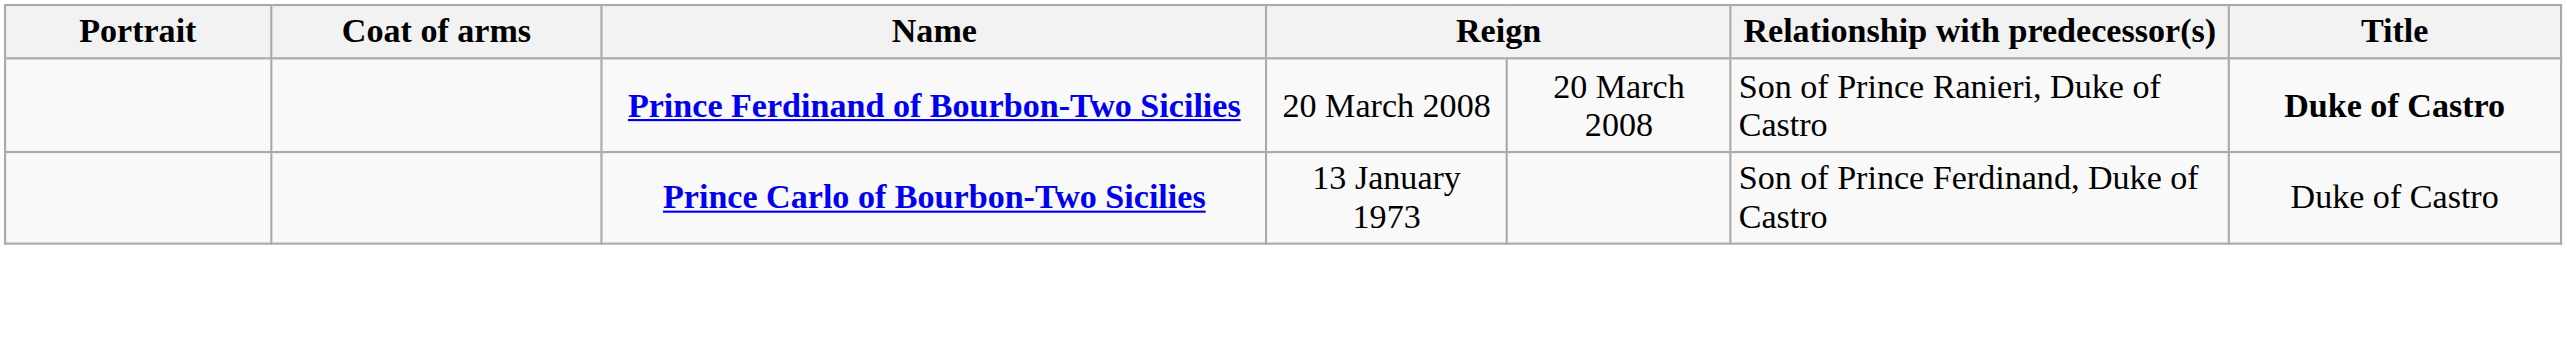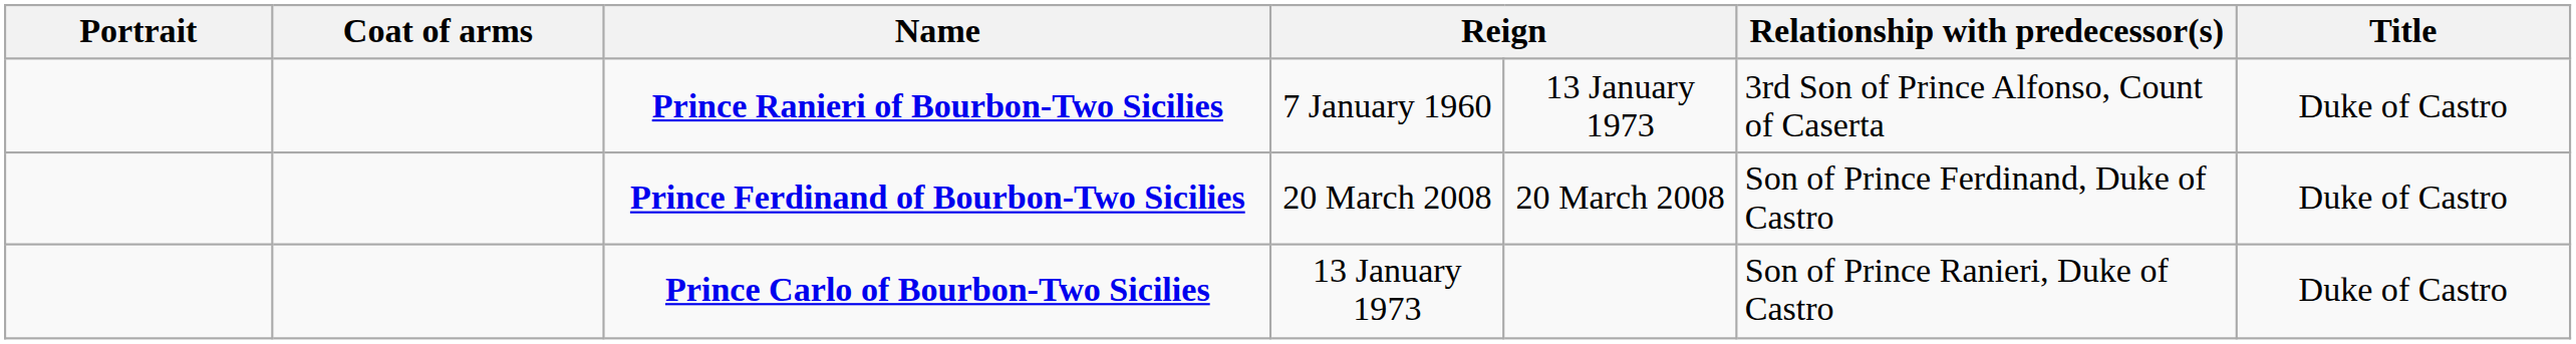+ row: Prince Ranieri of Bourbon-Two Sicilies | 7 January 1960 | 13 January 1973 | 3rd Son of Prince Alfonso, Count of Caserta | Duke of Castro
Prince Ferdinand of Bourbon-Two Sicilies | Relationship with predecessor(s): Son of Prince Ranieri, Duke of Castro -> Son of Prince Ferdinand, Duke of Castro
Prince Ferdinand of Bourbon-Two Sicilies | Title: bold -> normal
Prince Carlo of Bourbon-Two Sicilies | Relationship with predecessor(s): Son of Prince Ferdinand, Duke of Castro -> Son of Prince Ranieri, Duke of Castro
